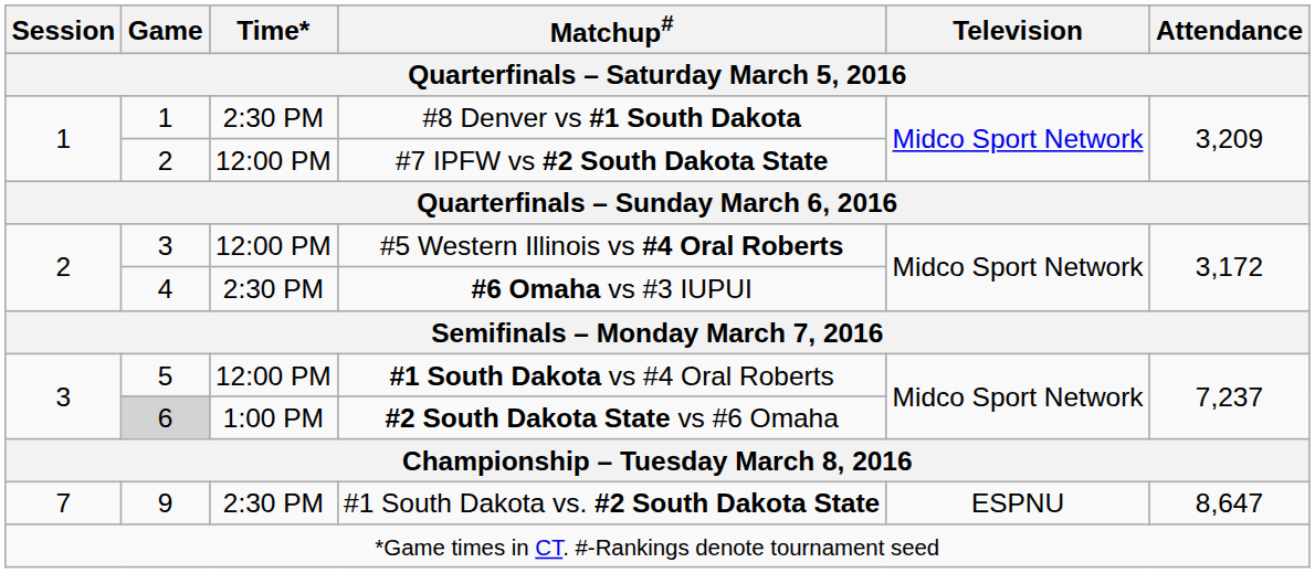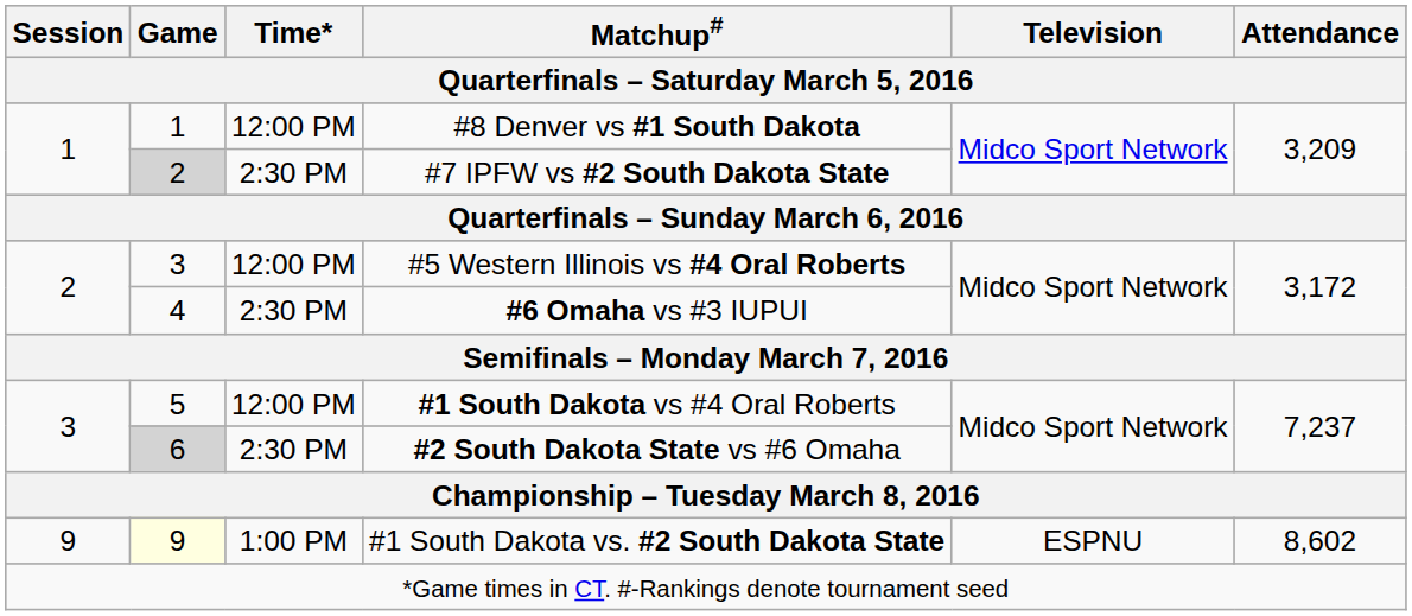#8 Denver vs #1 South Dakota | Time*: 2:30 PM -> 12:00 PM
#7 IPFW vs #2 South Dakota State | Game: no background -> lightgrey background
#7 IPFW vs #2 South Dakota State | Time*: 12:00 PM -> 2:30 PM
#2 South Dakota State vs #6 Omaha | Time*: 1:00 PM -> 2:30 PM
#1 South Dakota vs. #2 South Dakota State | Session: 7 -> 9
#1 South Dakota vs. #2 South Dakota State | Game: no background -> lightyellow background
#1 South Dakota vs. #2 South Dakota State | Time*: 2:30 PM -> 1:00 PM
#1 South Dakota vs. #2 South Dakota State | Attendance: 8,647 -> 8,602
